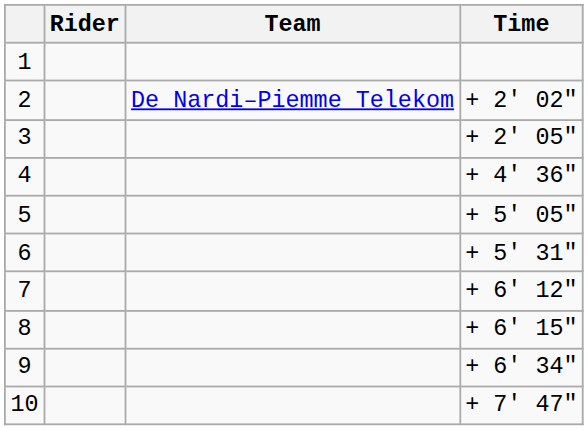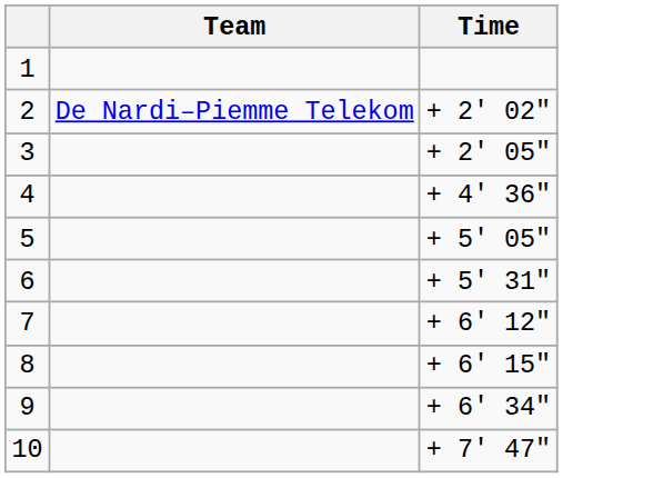- column: Rider
